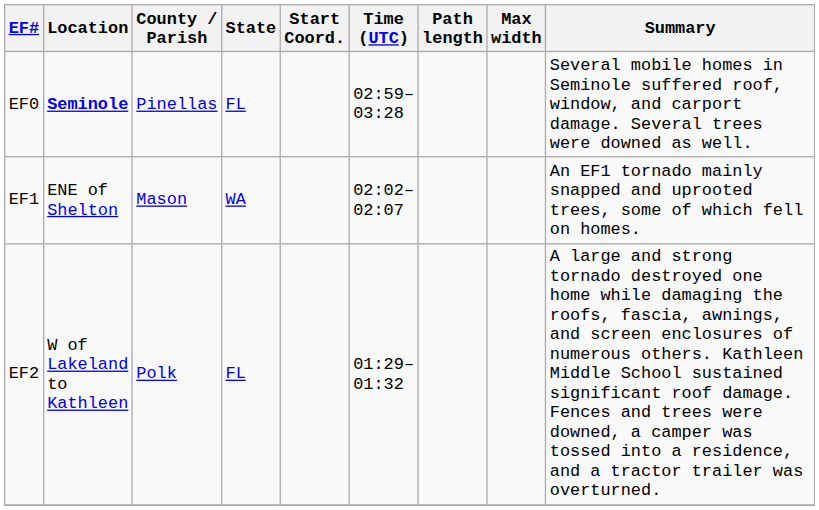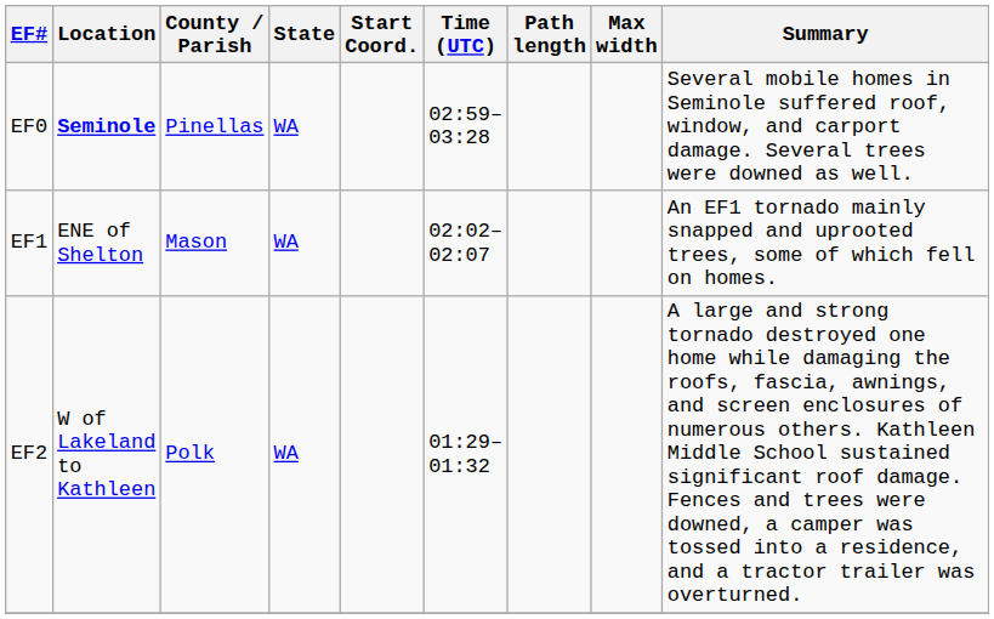EF0 | State: FL -> WA
EF2 | State: FL -> WA
